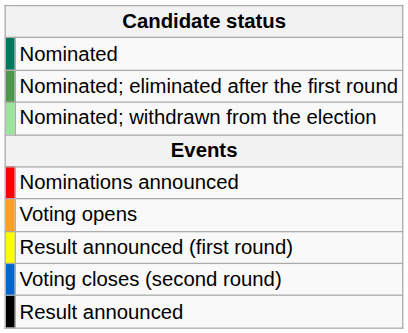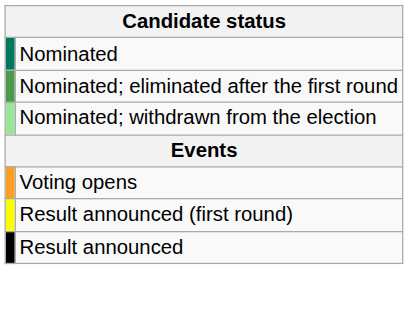- row: Nominations announced
- row: Voting closes (second round)
